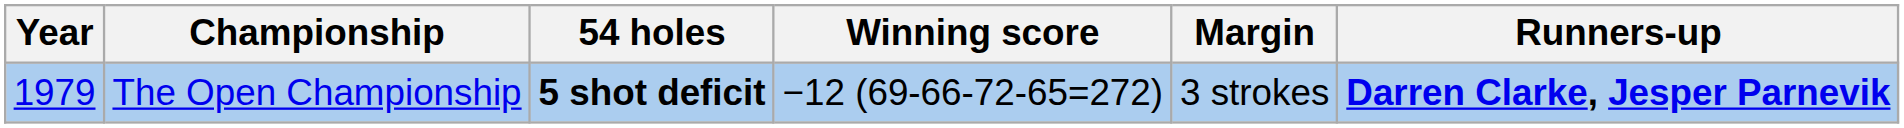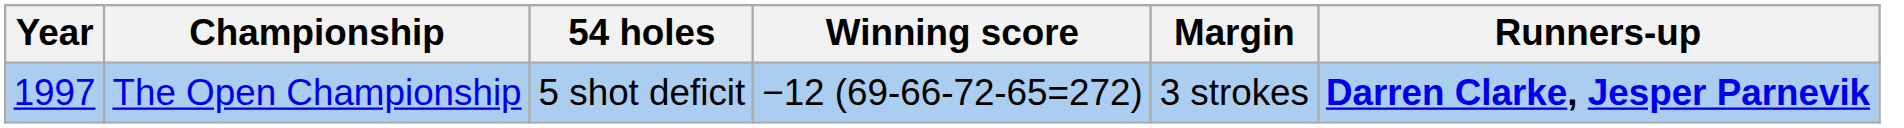The Open Championship | Year: 1979 -> 1997
The Open Championship | 54 holes: bold -> normal
